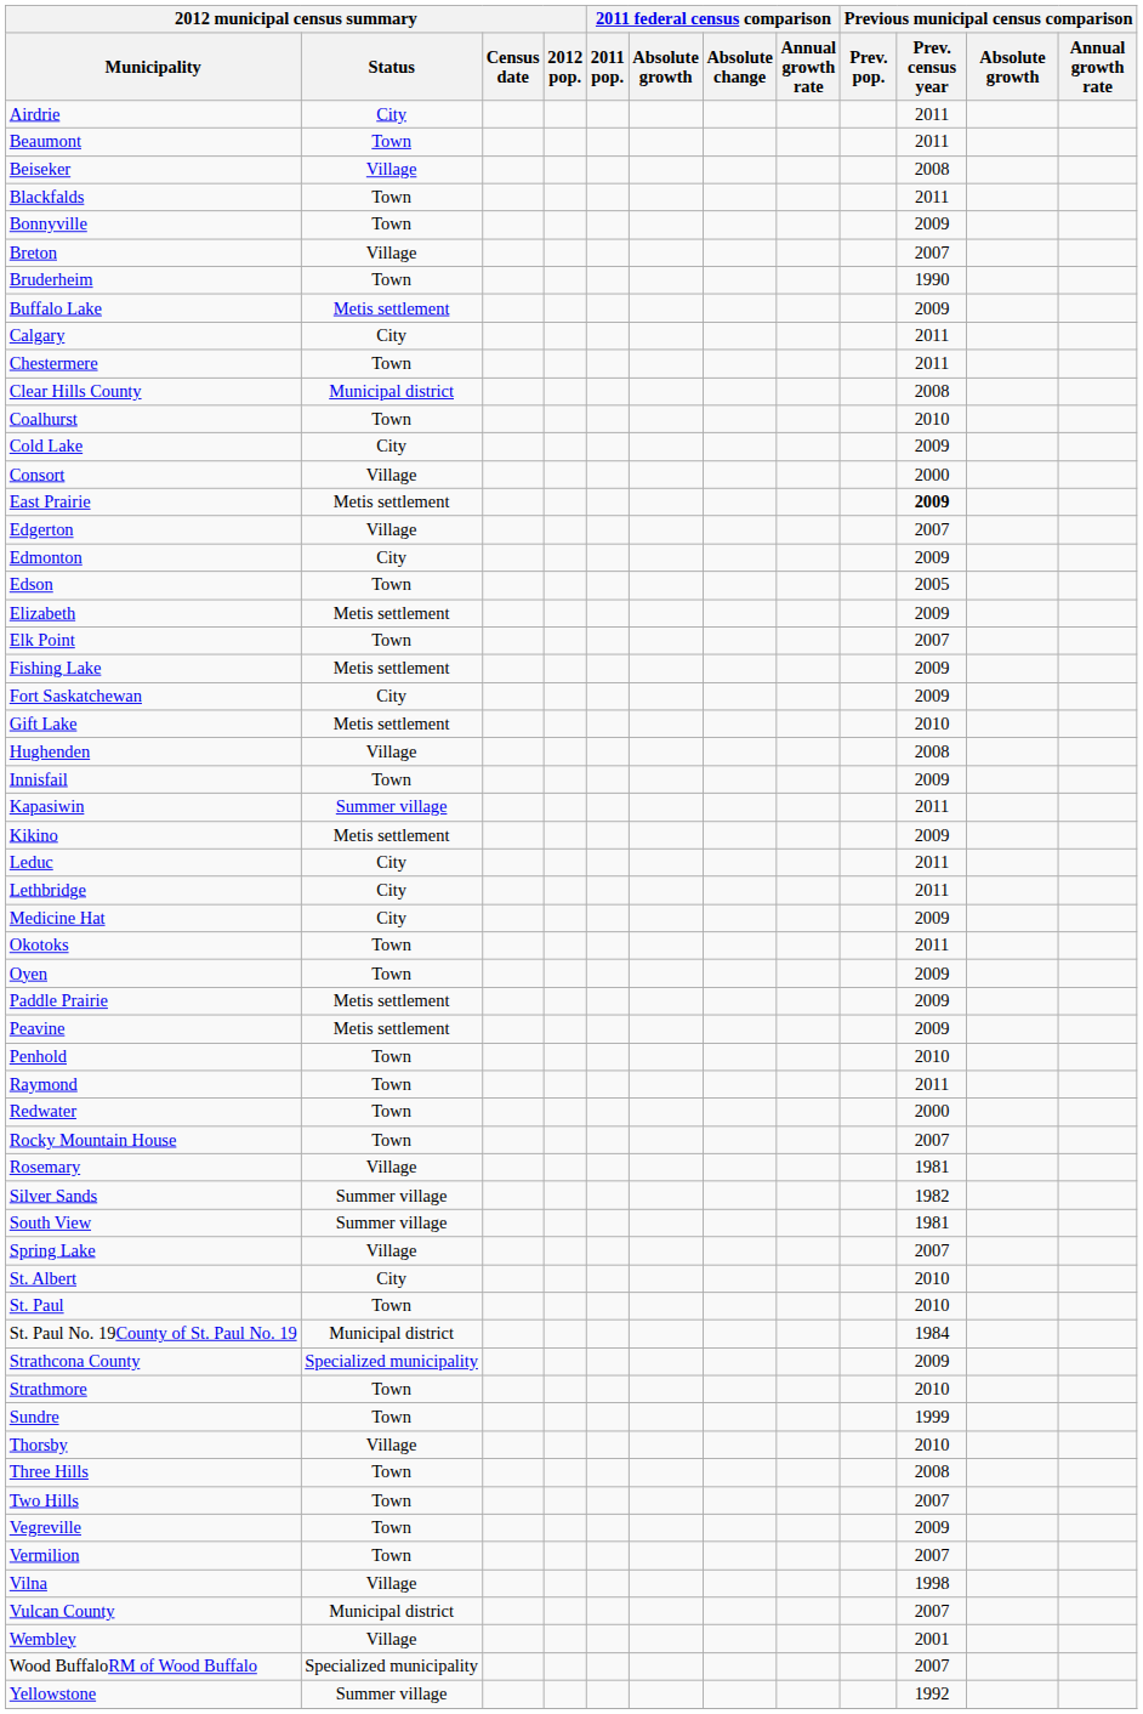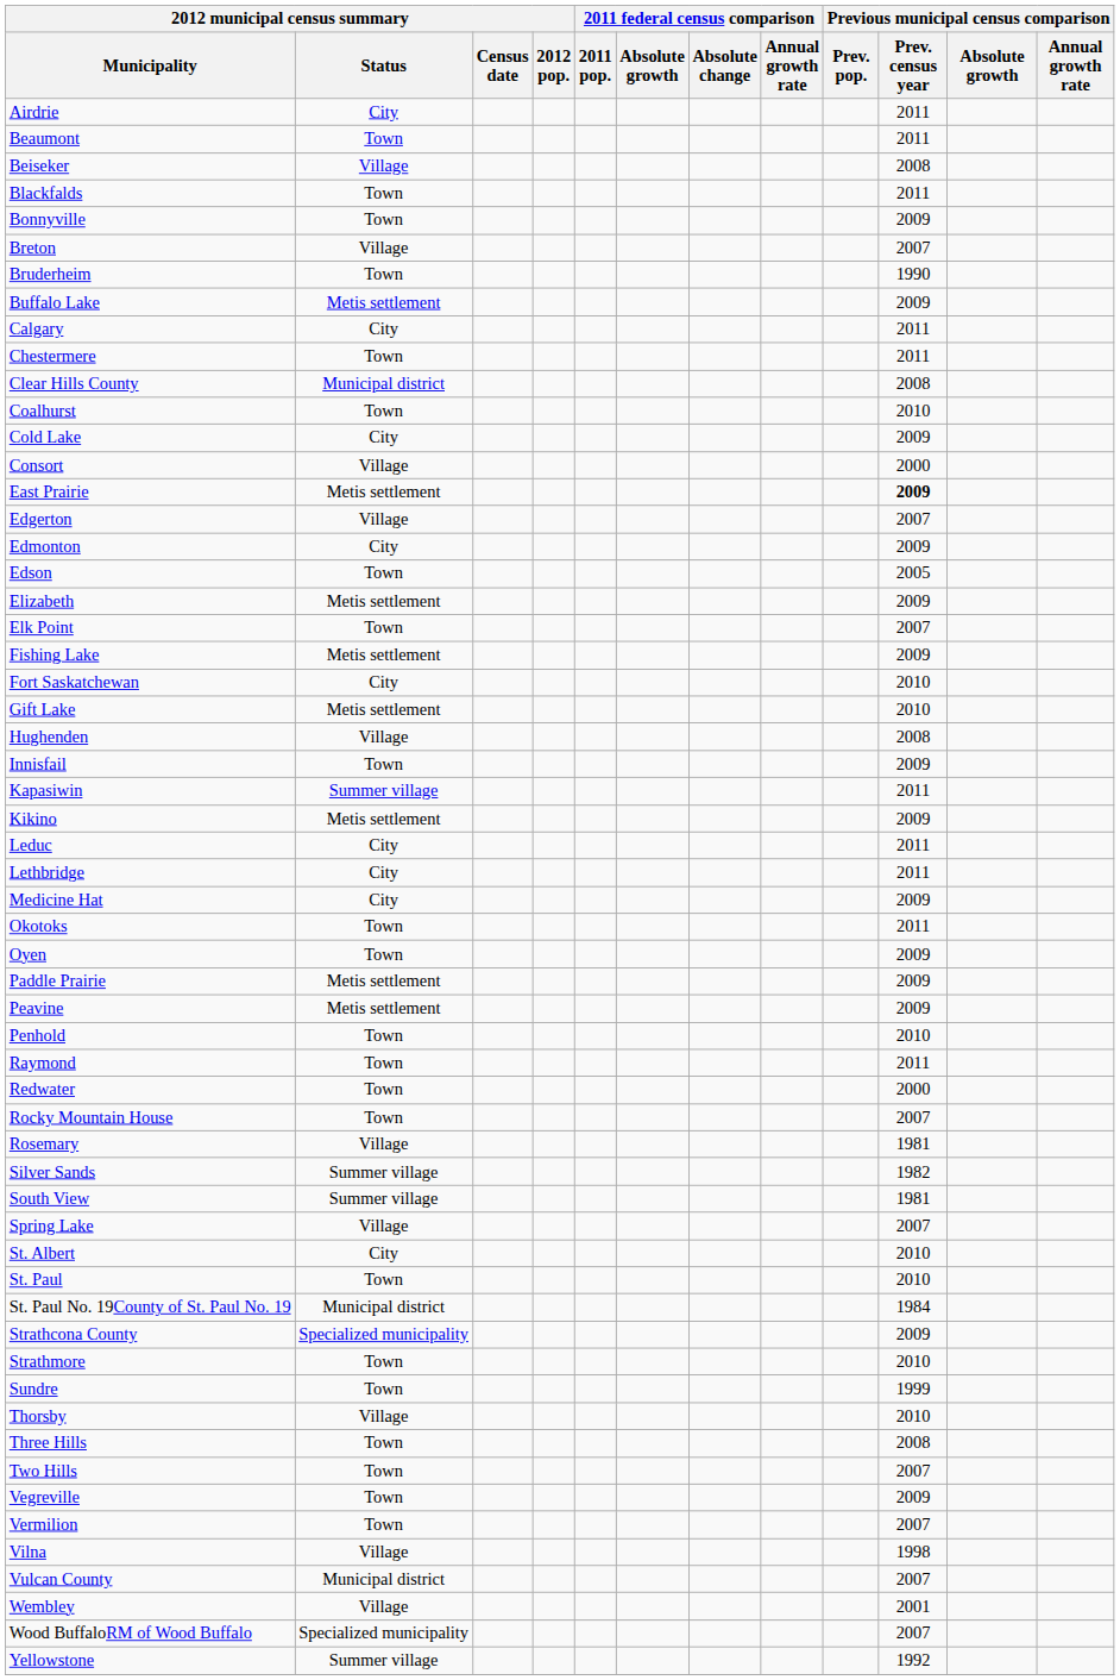Fort Saskatchewan | Previous municipal census comparison / Prev. census year: 2009 -> 2010
